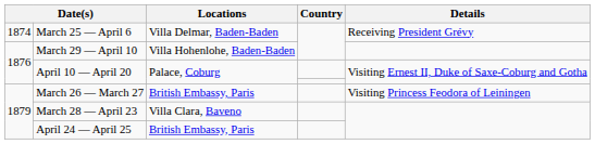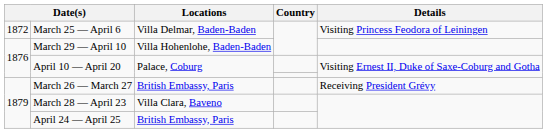March 25 — April 6 | column 1: 1874 -> 1872
March 25 — April 6 | Details: Receiving President Grévy -> Visiting Princess Feodora of Leiningen
March 26 — March 27 | Details: Visiting Princess Feodora of Leiningen -> Receiving President Grévy
